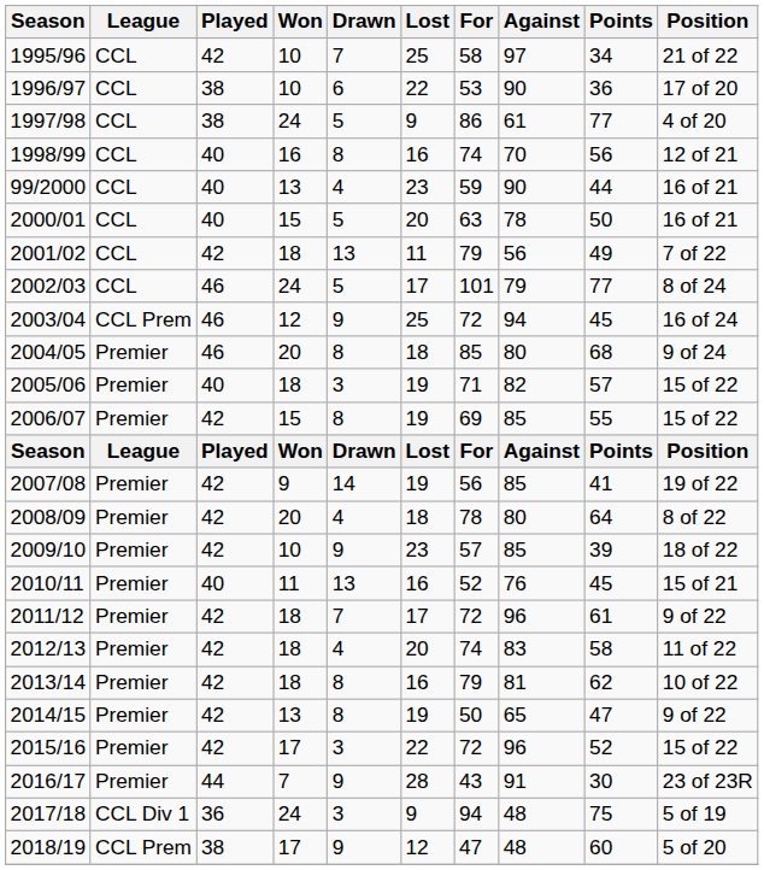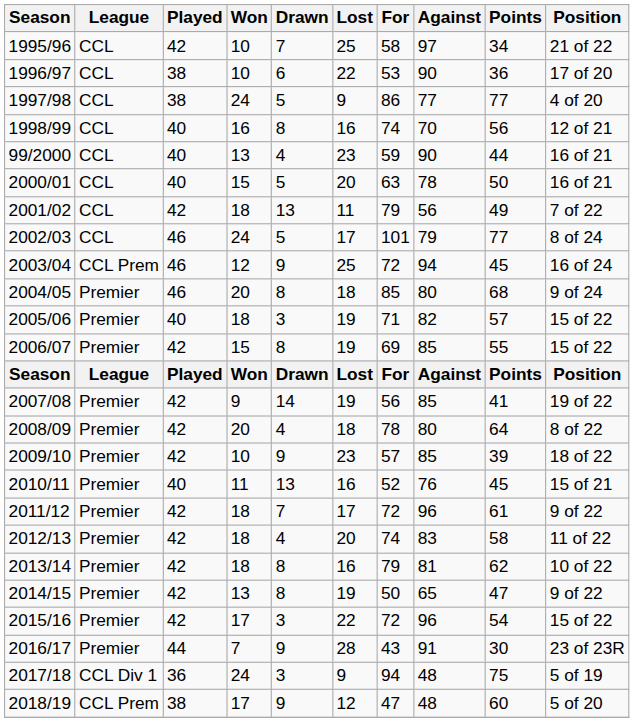1997/98 | Against: 61 -> 77
2015/16 | Points: 52 -> 54
